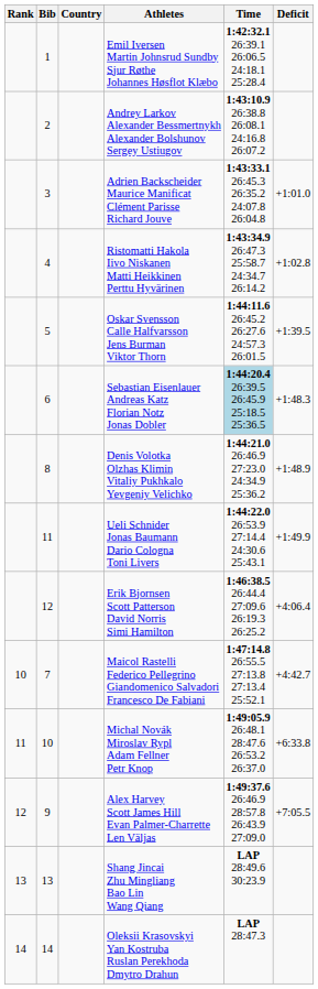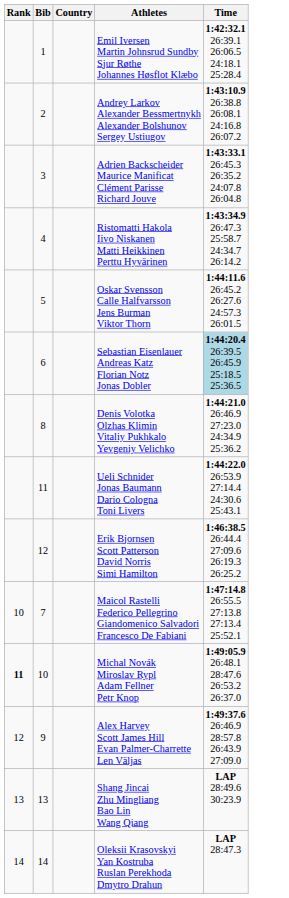- column: Deficit | +1:01.0 | +1:02.8 | +1:39.5 | +1:48.3 | +1:48.9 | +1:49.9 | +4:06.4 | +4:42.7 | +6:33.8 | +7:05.5
Michal Novák Miroslav Rypl Adam Fellner Petr Knop | Rank: normal -> bold
